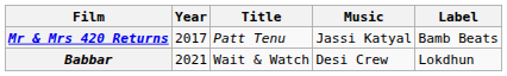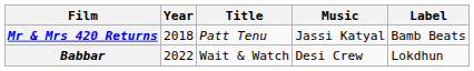Mr & Mrs 420 Returns | Year: 2017 -> 2018
Babbar | Year: 2021 -> 2022
